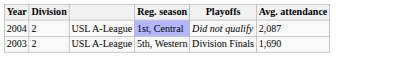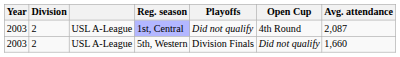+ column: Open Cup | 4th Round | Did not qualify
1st, Central | Year: 2004 -> 2003
5th, Western | Avg. attendance: 1,690 -> 1,660
